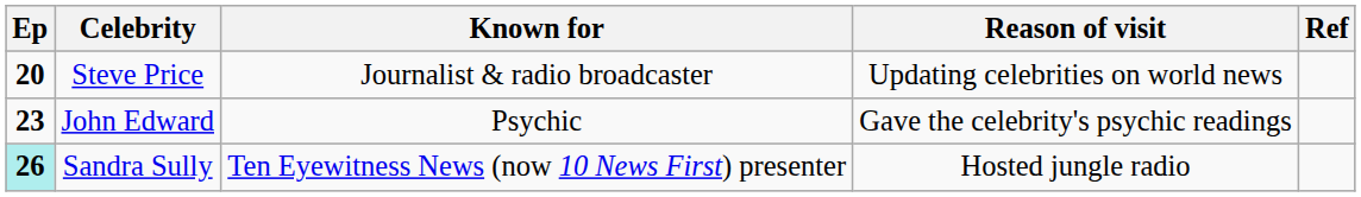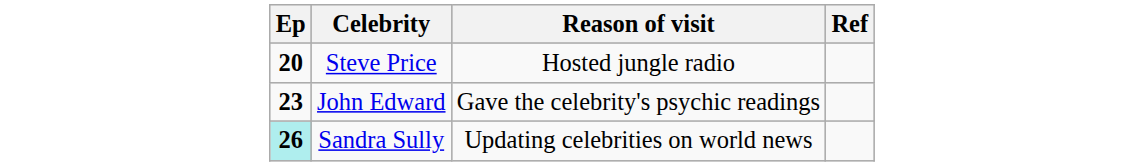- column: Known for | Journalist & radio broadcaster | Psychic | Ten Eyewitness News (now 10 News First) presenter
Steve Price | Reason of visit: Updating celebrities on world news -> Hosted jungle radio
Sandra Sully | Reason of visit: Hosted jungle radio -> Updating celebrities on world news
